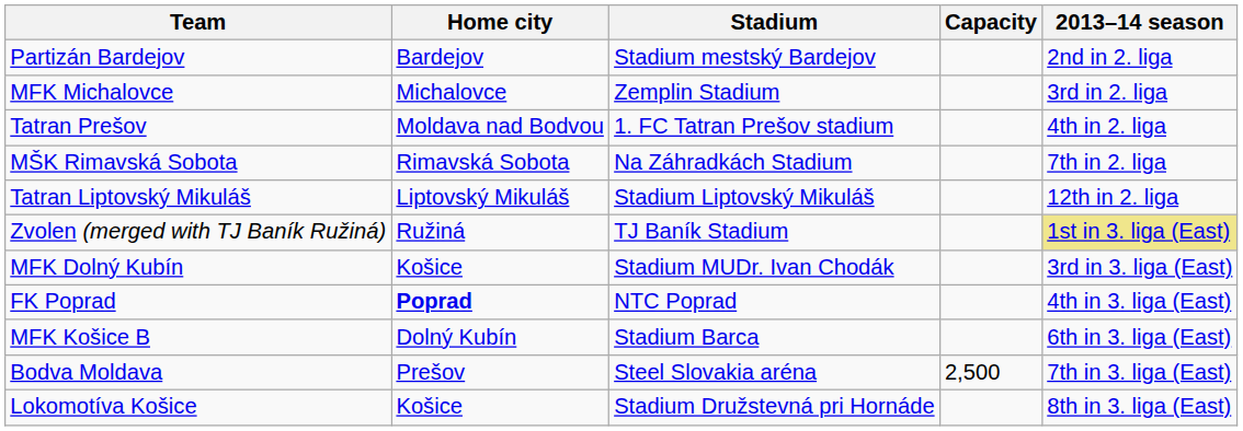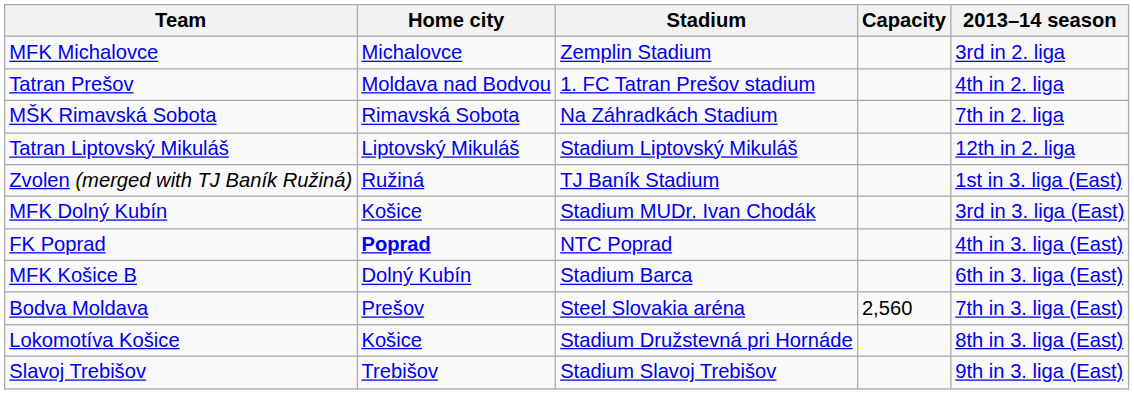- row: Partizán Bardejov | Bardejov | Stadium mestský Bardejov | 2nd in 2. liga
Zvolen (merged with TJ Baník Ružiná) | 2013–14 season: khaki background -> no background
Bodva Moldava | Capacity: 2,500 -> 2,560
+ row: Slavoj Trebišov | Trebišov | Stadium Slavoj Trebišov | 9th in 3. liga (East)
